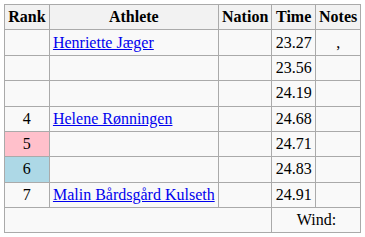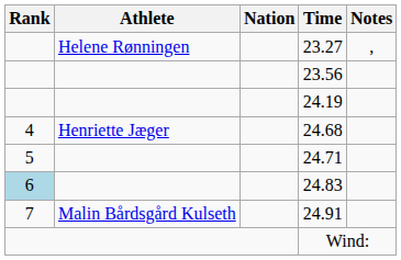23.27 | Athlete: Henriette Jæger -> Helene Rønningen
24.68 | Athlete: Helene Rønningen -> Henriette Jæger
24.71 | Rank: pink background -> no background
